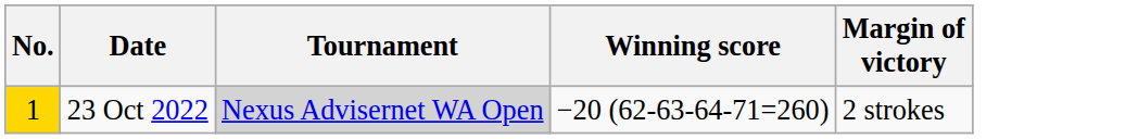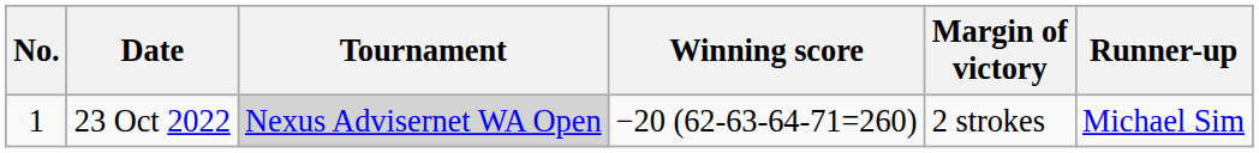+ column: Runner-up | Michael Sim
23 Oct 2022 | No.: gold background -> no background
